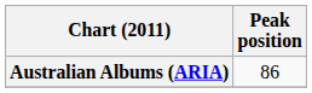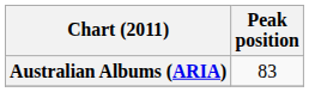Australian Albums (ARIA) | Peak position: 86 -> 83
